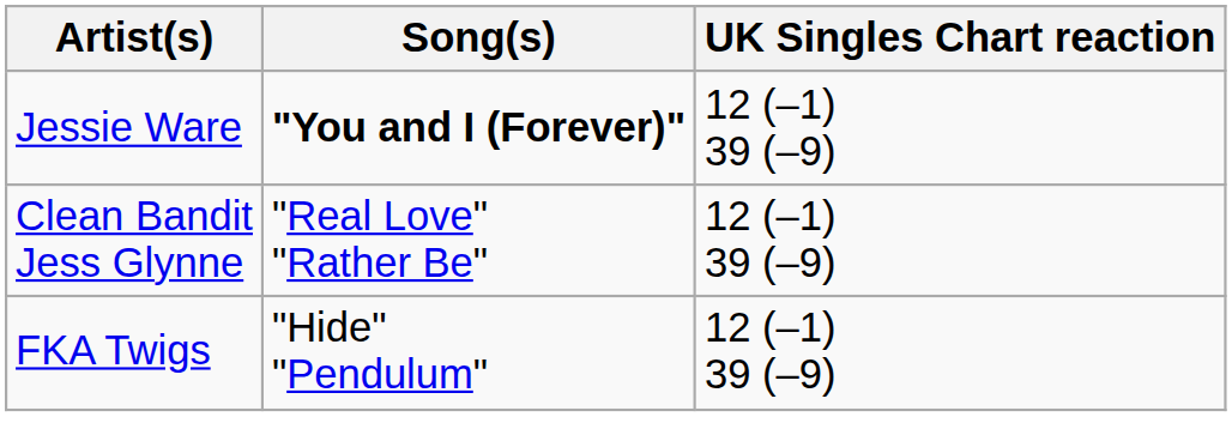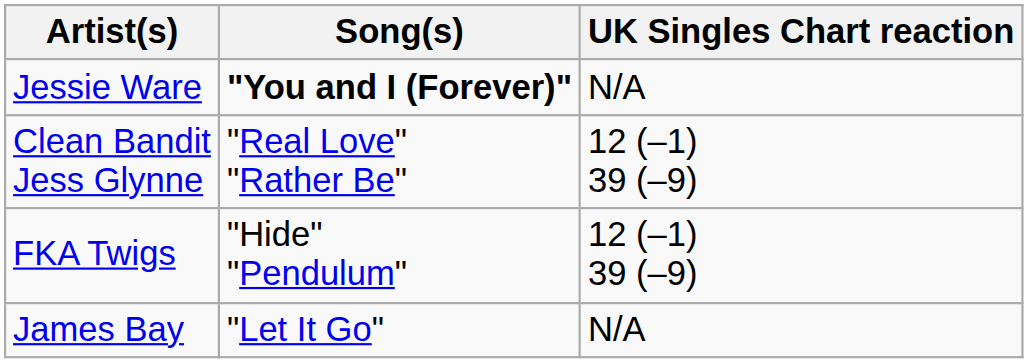Jessie Ware | UK Singles Chart reaction: 12 (–1) 39 (–9) -> N/A
+ row: James Bay | "Let It Go" | N/A
